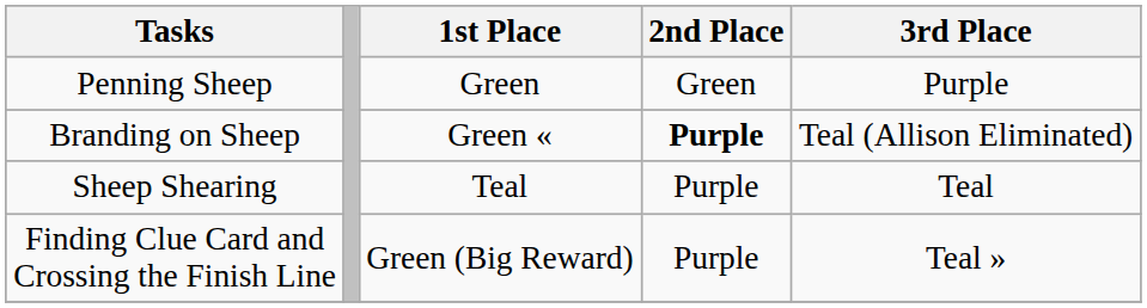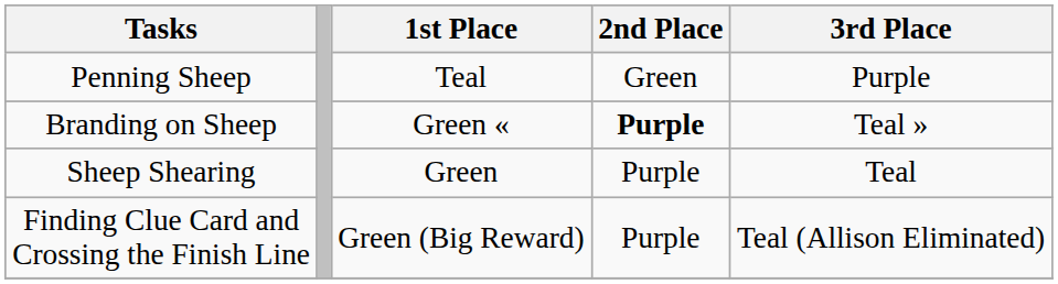Penning Sheep | 1st Place: Green -> Teal
Branding on Sheep | 3rd Place: Teal (Allison Eliminated) -> Teal »
Sheep Shearing | 1st Place: Teal -> Green
Finding Clue Card and Crossing the Finish Line | 3rd Place: Teal » -> Teal (Allison Eliminated)
